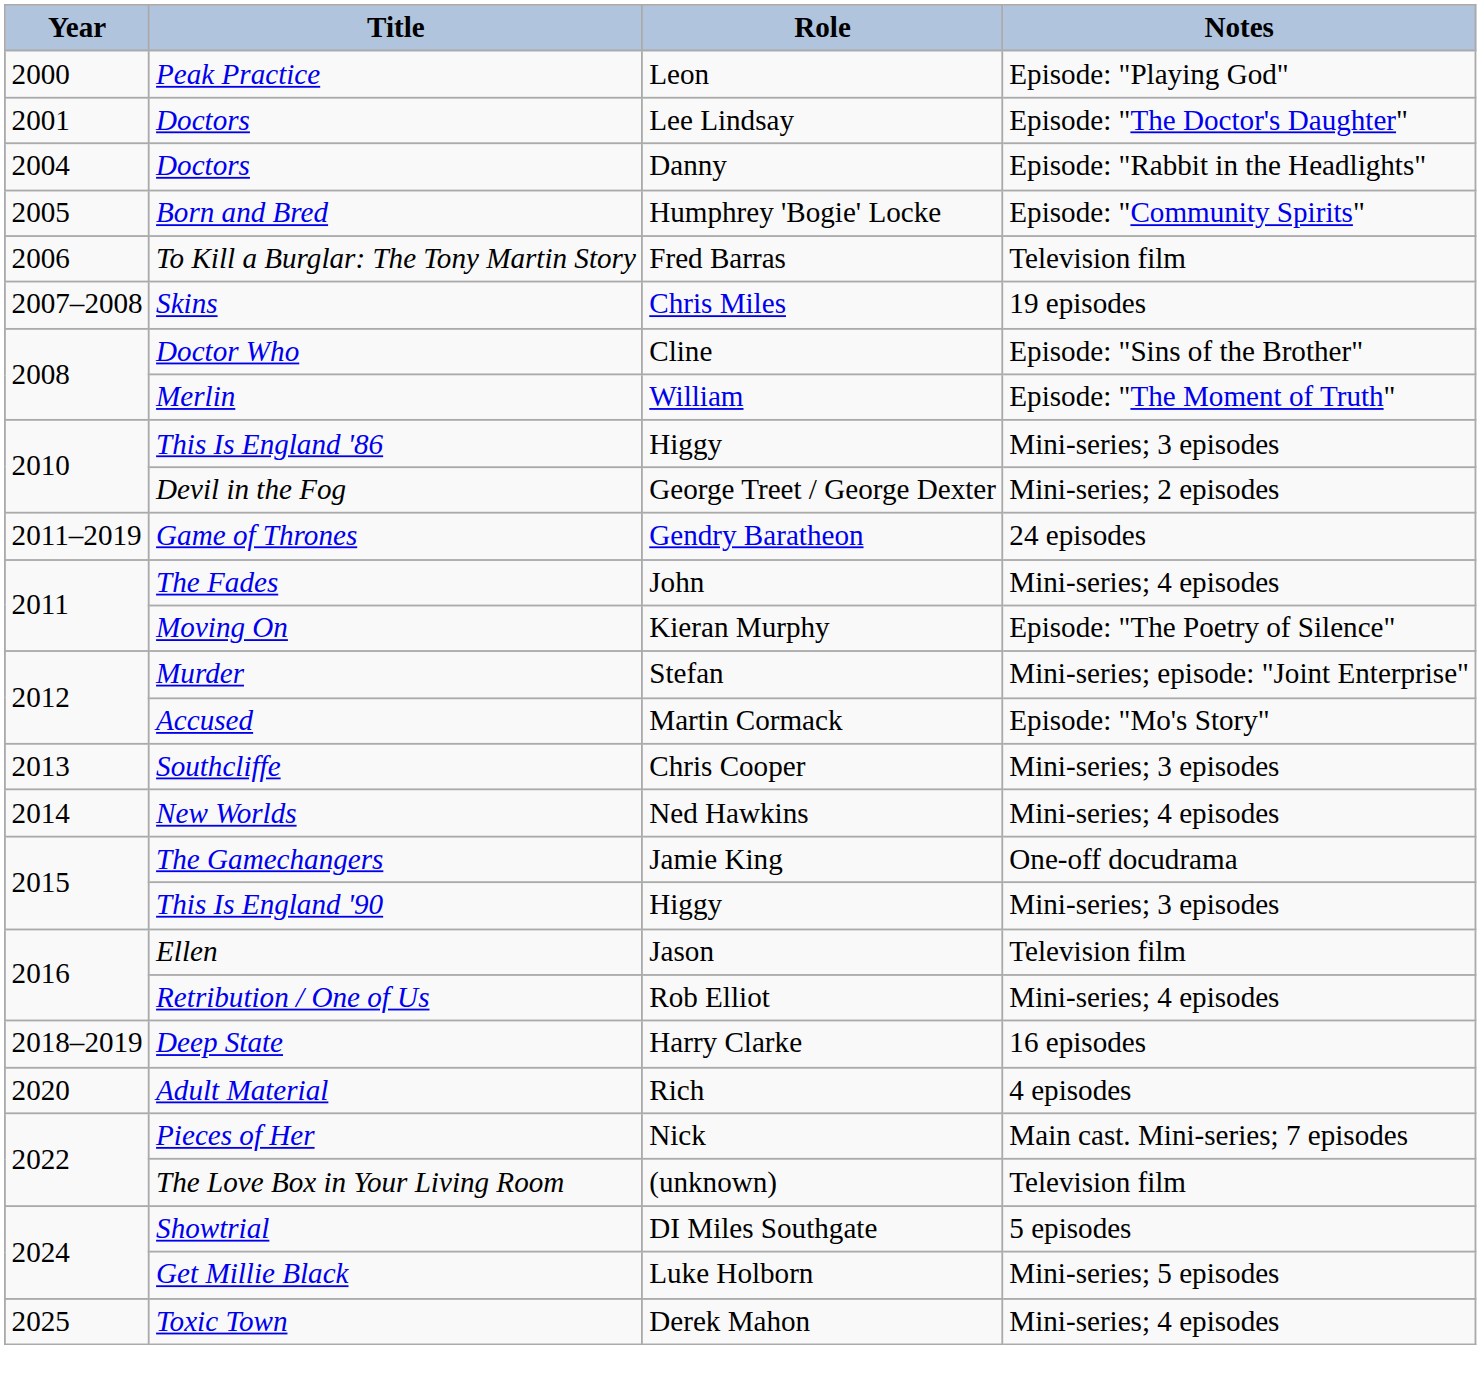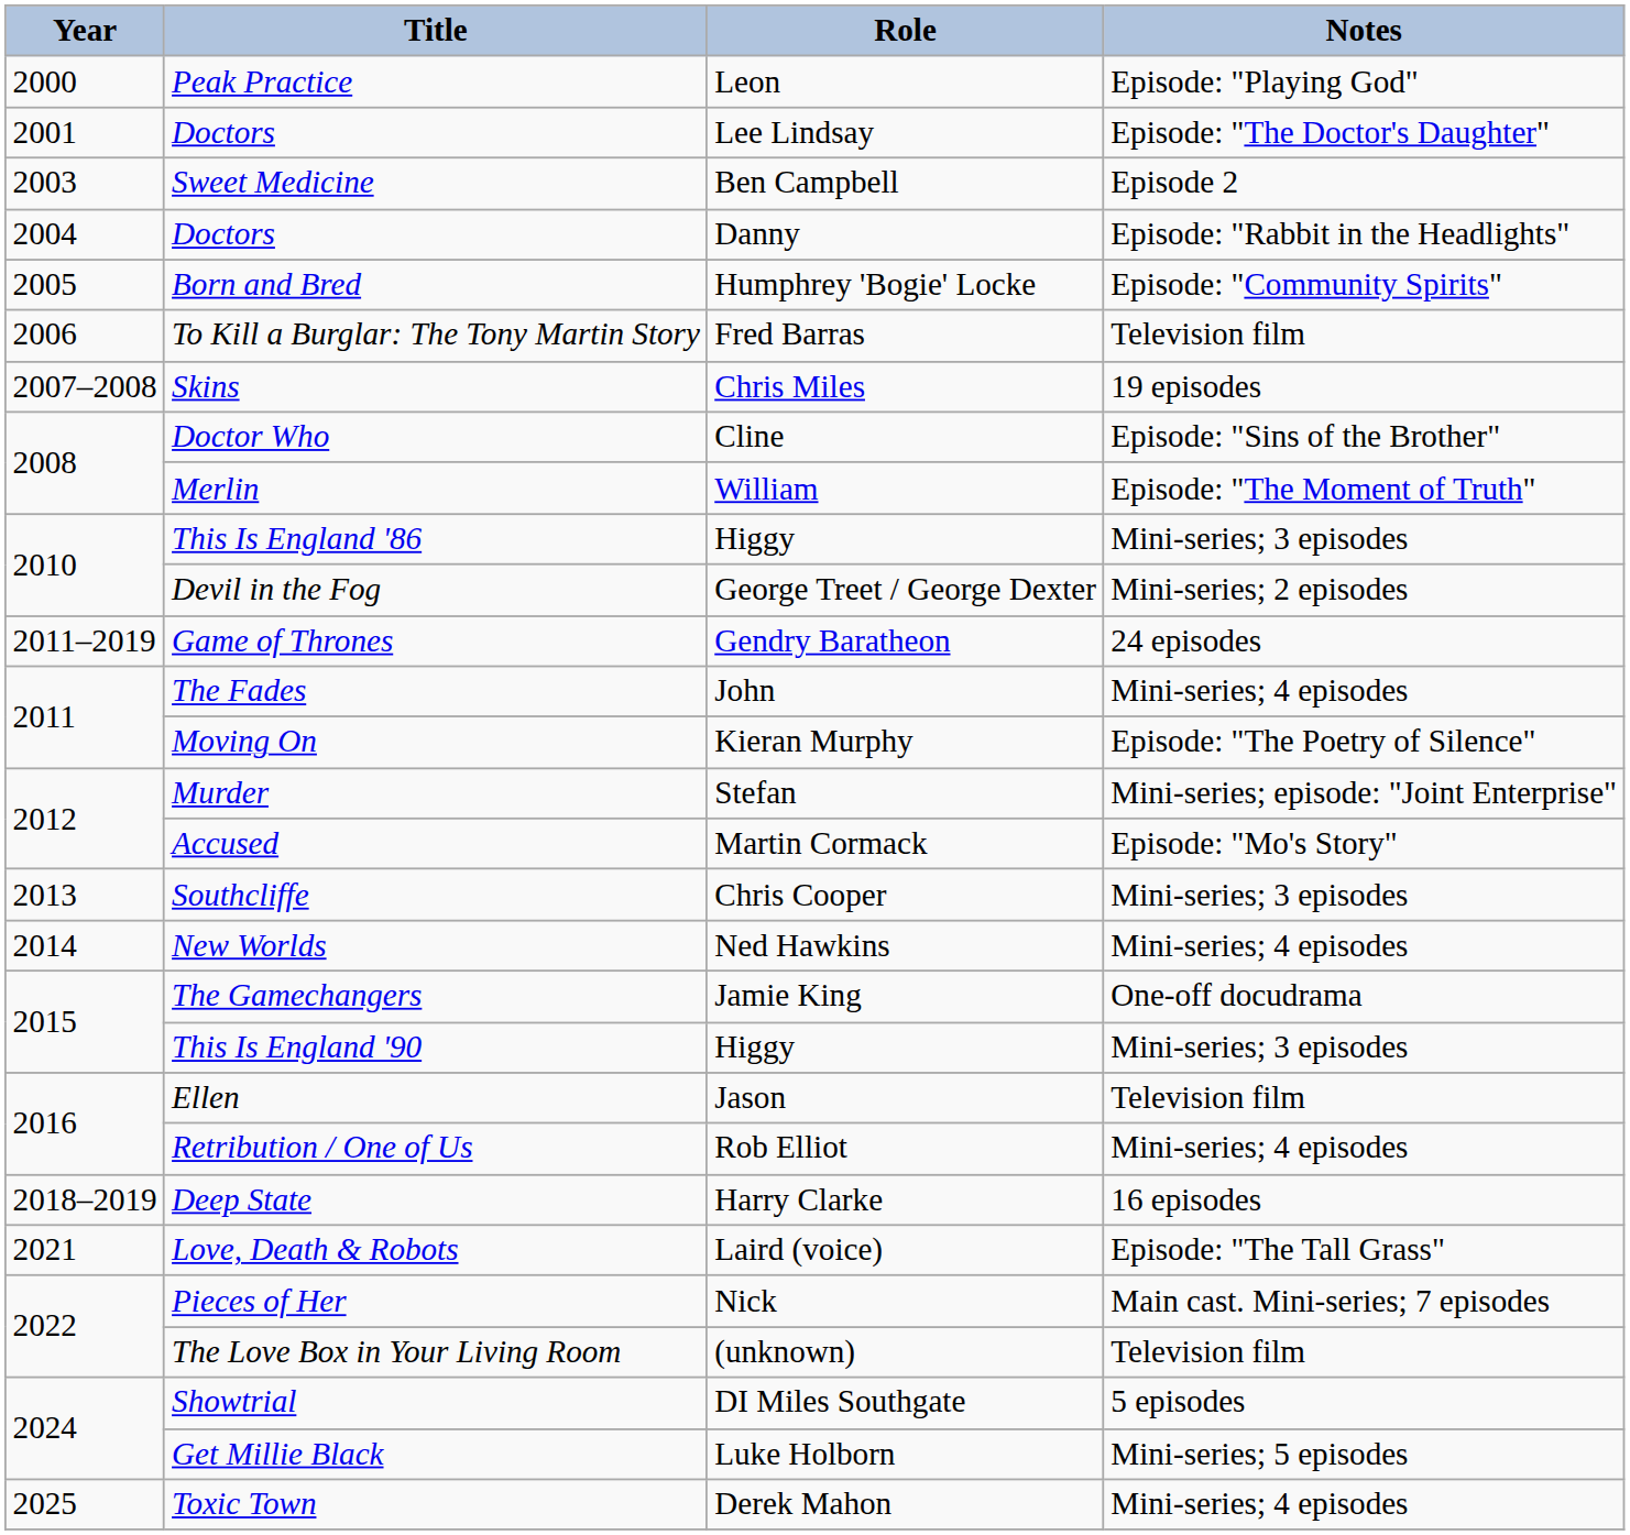+ row: 2003 | Sweet Medicine | Ben Campbell | Episode 2
- row: 2020 | Adult Material | Rich | 4 episodes
+ row: 2021 | Love, Death & Robots | Laird (voice) | Episode: "The Tall Grass"
